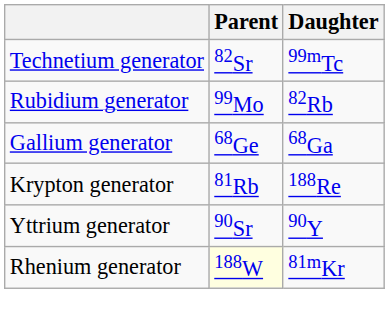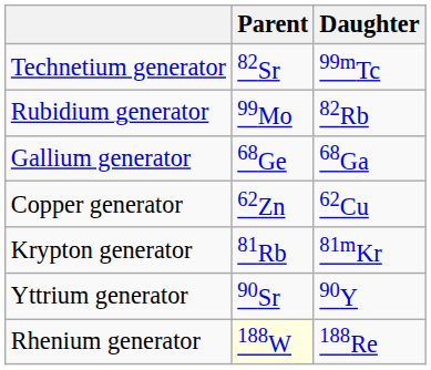+ row: Copper generator | 62Zn | 62Cu
Krypton generator | Daughter: 188Re -> 81mKr
Rhenium generator | Daughter: 81mKr -> 188Re
